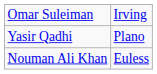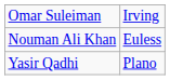rows swapped: Yasir Qadhi <-> Nouman Ali Khan
